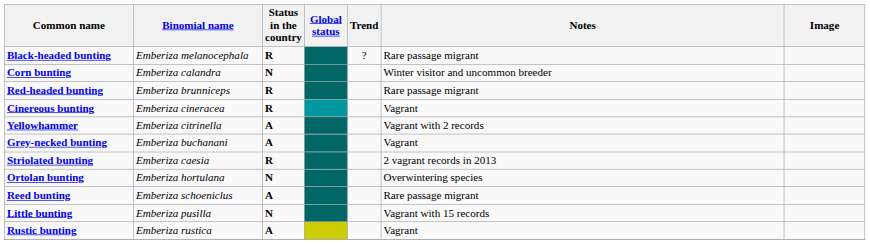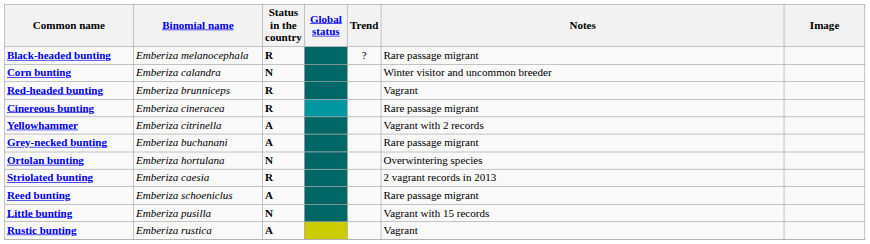Red-headed bunting | Notes: Rare passage migrant -> Vagrant
Cinereous bunting | Notes: Vagrant -> Rare passage migrant
Grey-necked bunting | Notes: Vagrant -> Rare passage migrant
rows swapped: Ortolan bunting <-> Striolated bunting
